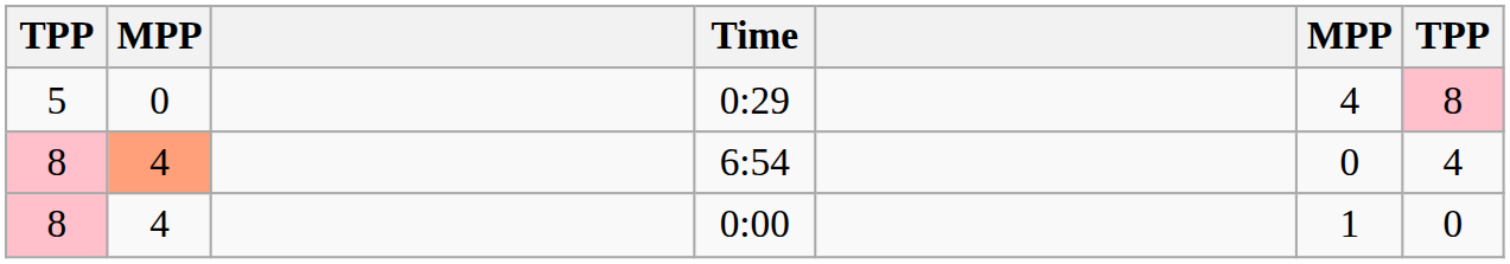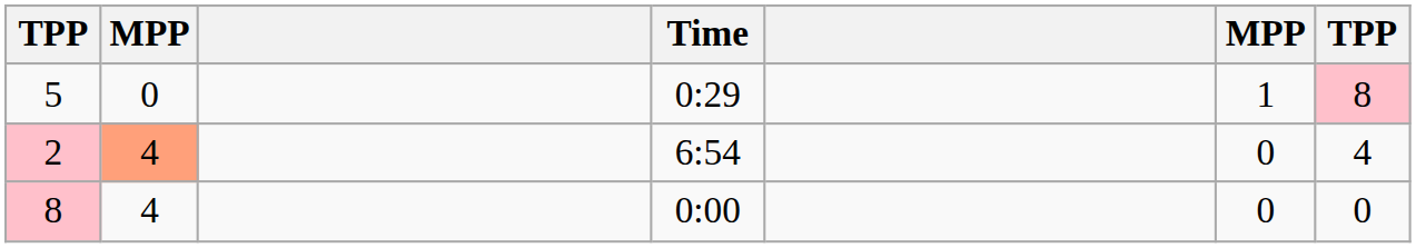0:29 | column 6: 4 -> 1
6:54 | column 1: 8 -> 2
0:00 | column 6: 1 -> 0
